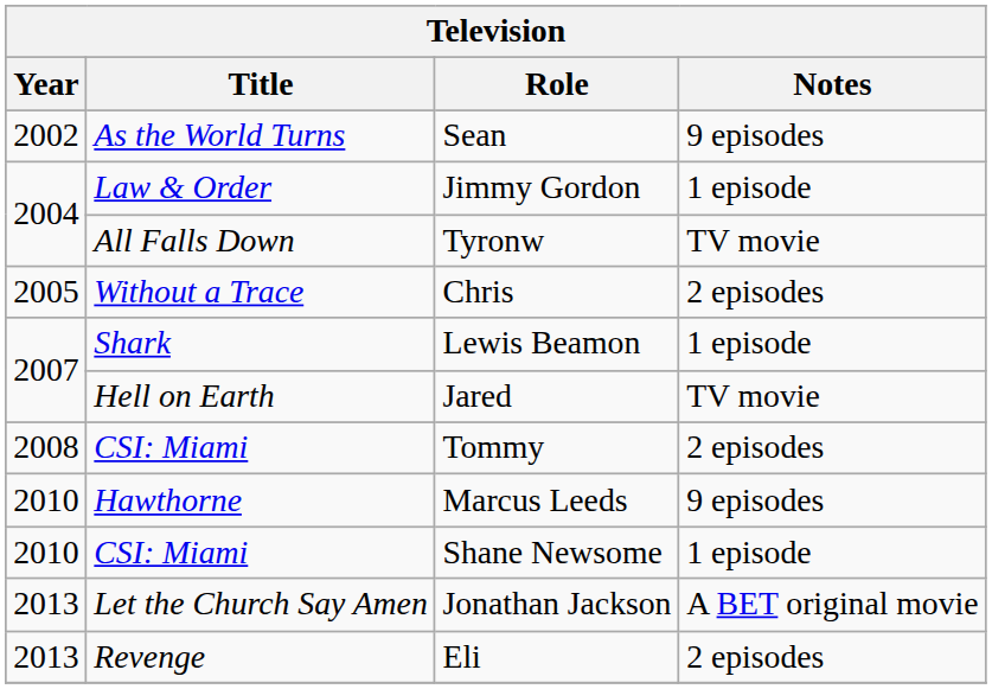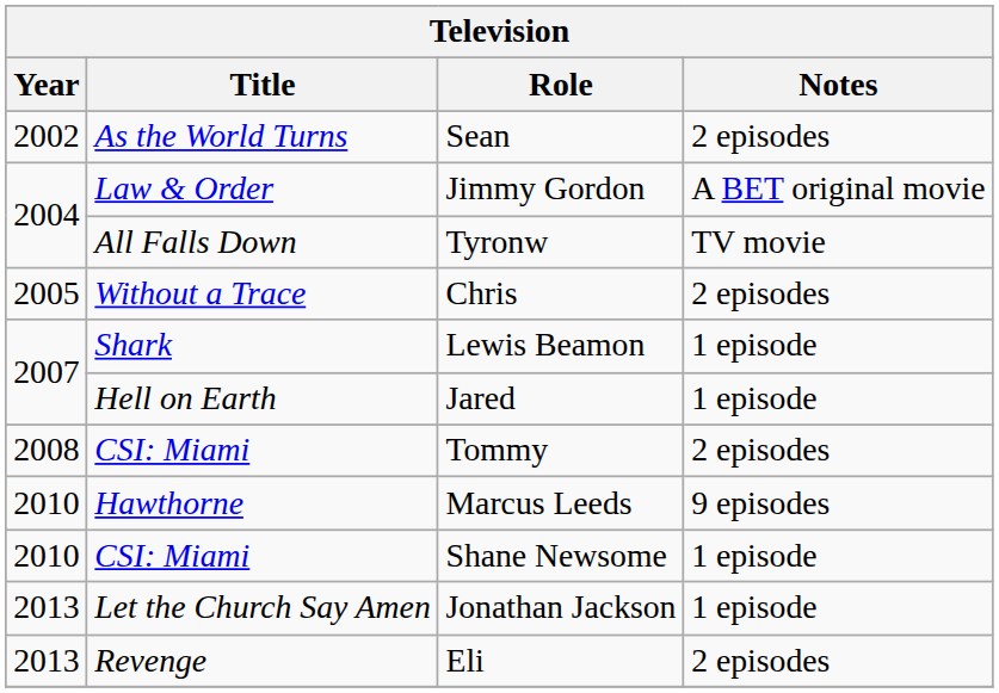Sean | Notes: 9 episodes -> 2 episodes
Jimmy Gordon | Notes: 1 episode -> A BET original movie
Jared | Notes: TV movie -> 1 episode
Jonathan Jackson | Notes: A BET original movie -> 1 episode
